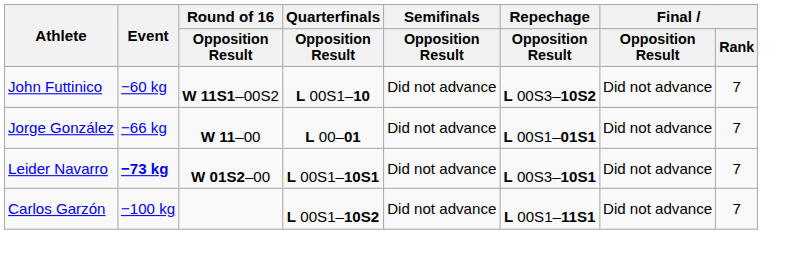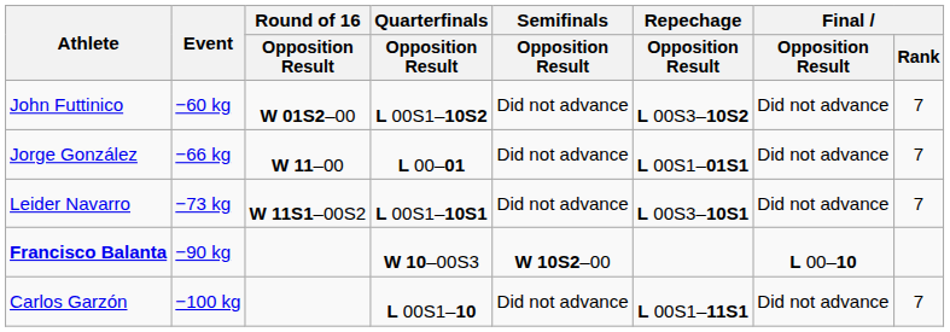John Futtinico | Round of 16 / Opposition Result: W 11S1–00S2 -> W 01S2–00
John Futtinico | Quarterfinals / Opposition Result: L 00S1–10 -> L 00S1–10S2
Leider Navarro | Event: bold -> normal
Leider Navarro | Round of 16 / Opposition Result: W 01S2–00 -> W 11S1–00S2
+ row: Francisco Balanta | −90 kg | W 10–00S3 | W 10S2–00 | L 00–10
Carlos Garzón | Quarterfinals / Opposition Result: L 00S1–10S2 -> L 00S1–10
